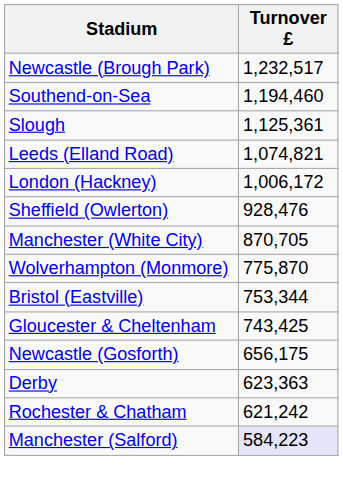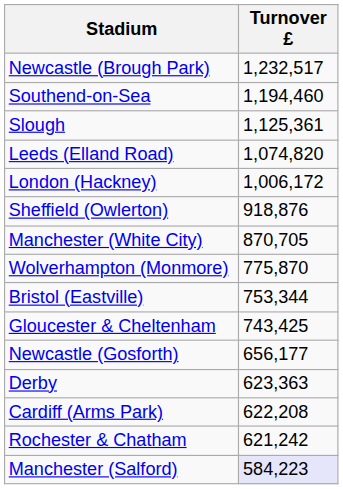Leeds (Elland Road) | Turnover £: 1,074,821 -> 1,074,820
Sheffield (Owlerton) | Turnover £: 928,476 -> 918,876
Newcastle (Gosforth) | Turnover £: 656,175 -> 656,177
+ row: Cardiff (Arms Park) | 622,208
